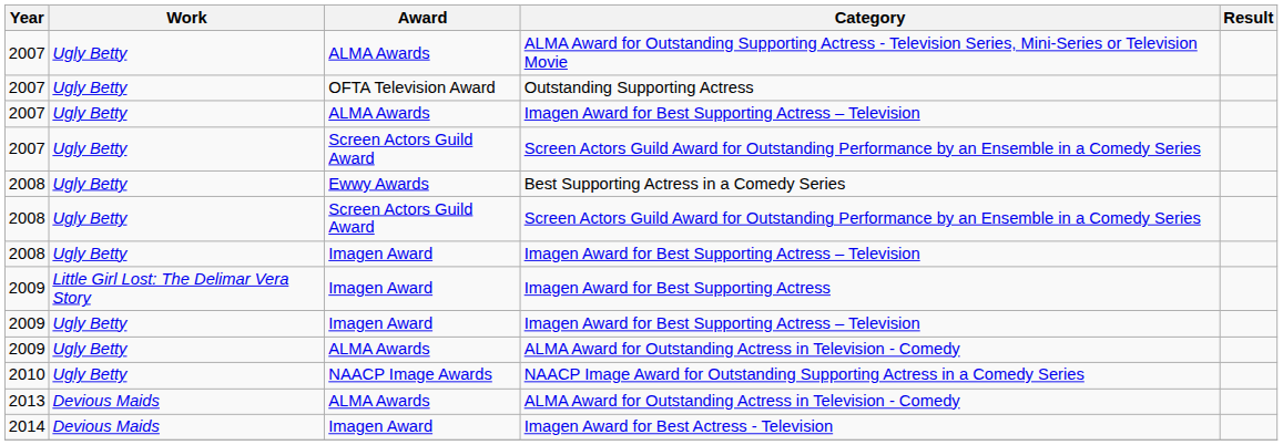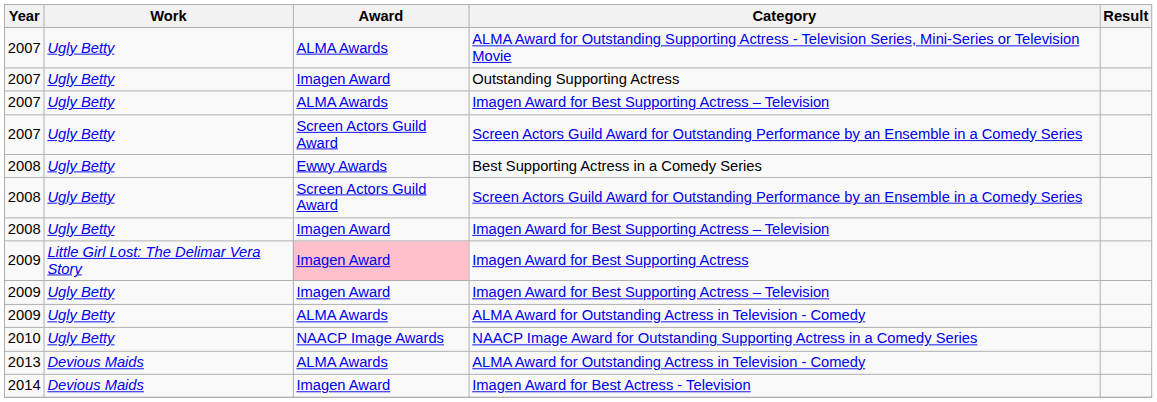Outstanding Supporting Actress | Award: OFTA Television Award -> Imagen Award
Imagen Award for Best Supporting Actress | Award: no background -> pink background
